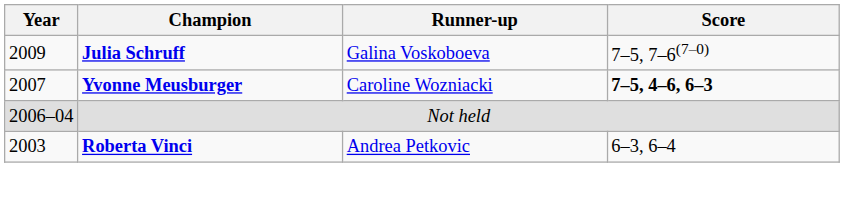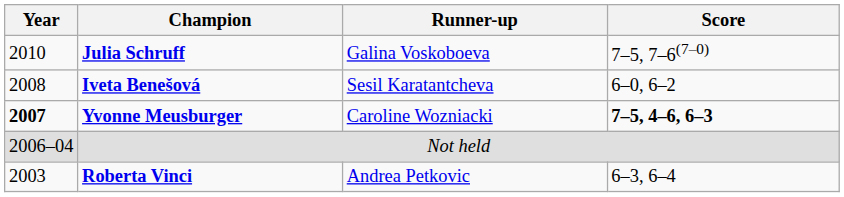Julia Schruff | Year: 2009 -> 2010
+ row: 2008 | Iveta Benešová | Sesil Karatantcheva | 6–0, 6–2
Yvonne Meusburger | Year: normal -> bold
